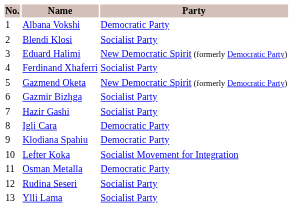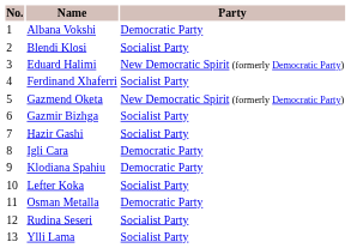Lefter Koka | Party: Socialist Movement for Integration -> Socialist Party
